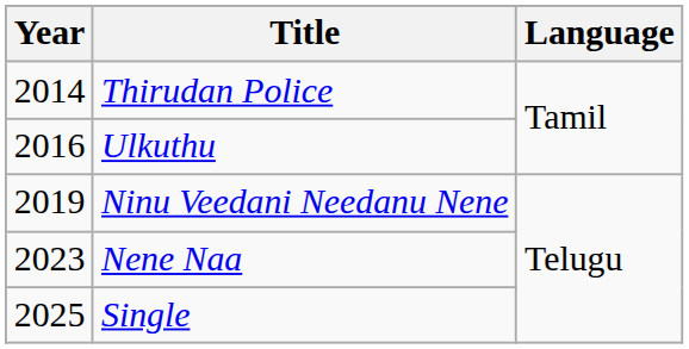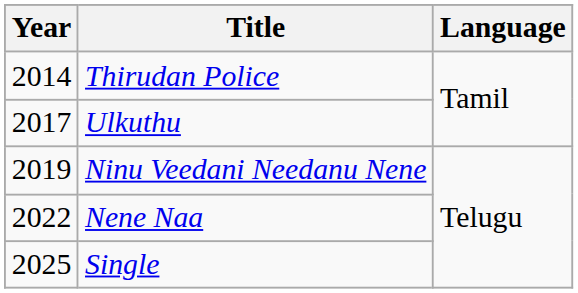Ulkuthu | Year: 2016 -> 2017
Nene Naa | Year: 2023 -> 2022
